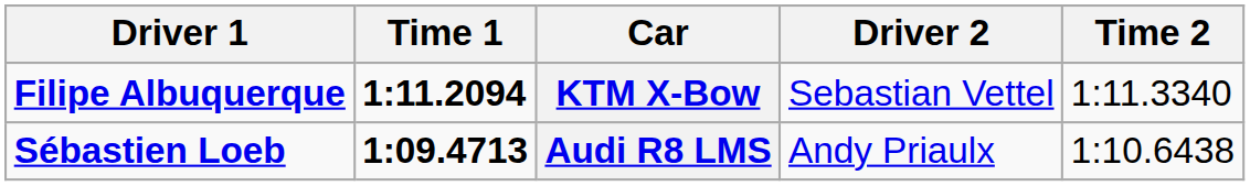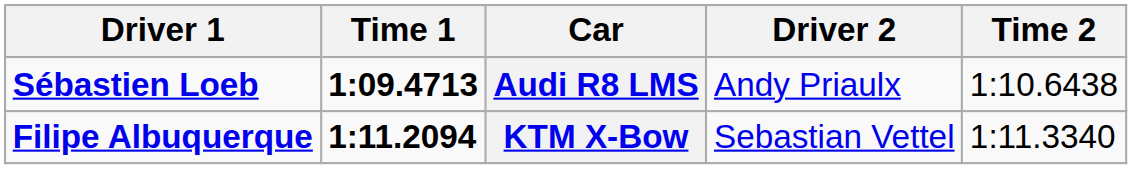rows swapped: Audi R8 LMS <-> KTM X-Bow
